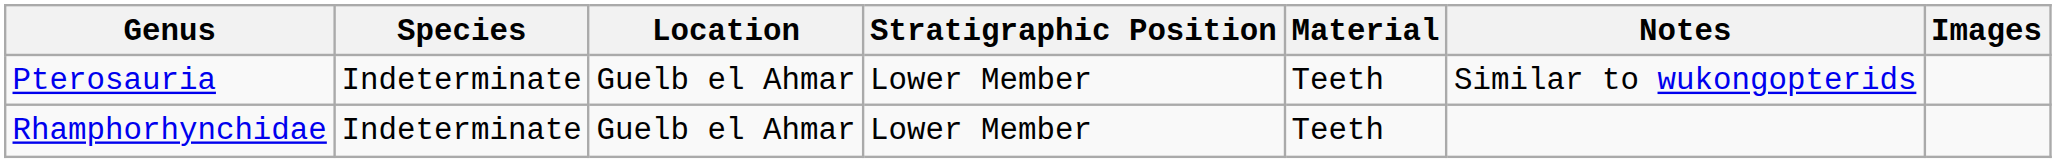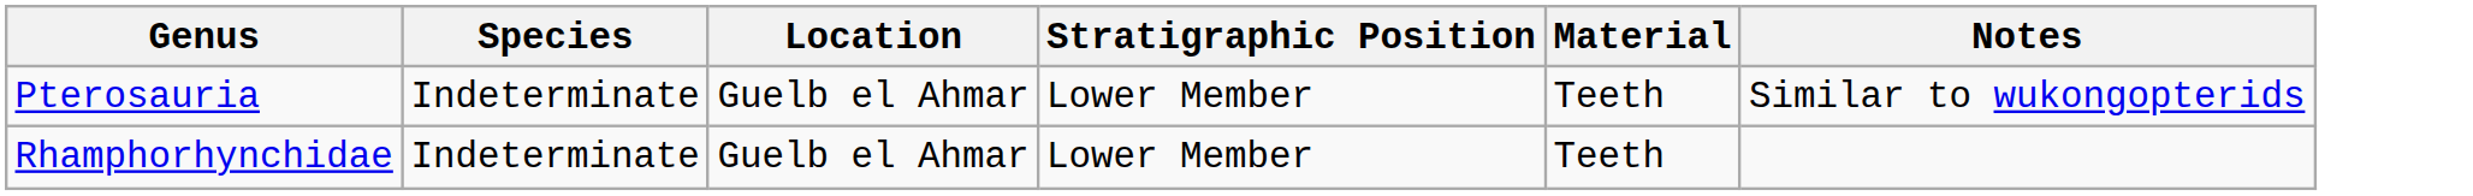- column: Images
